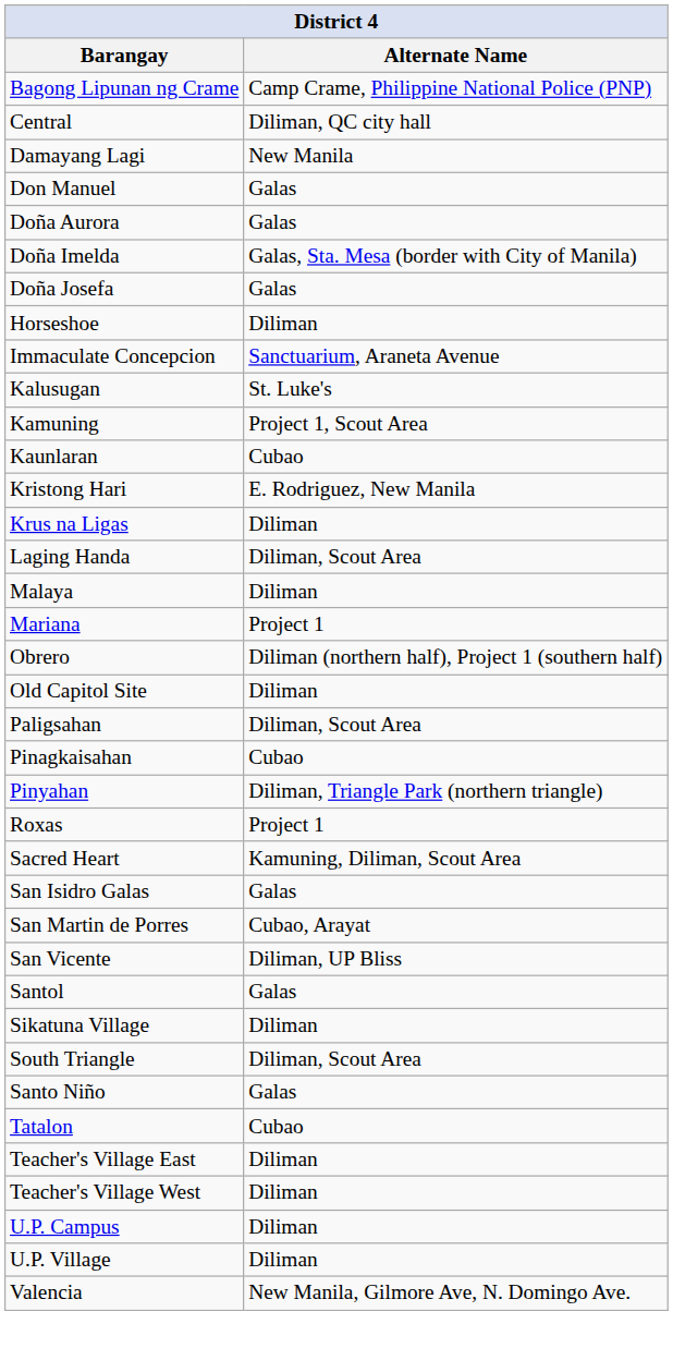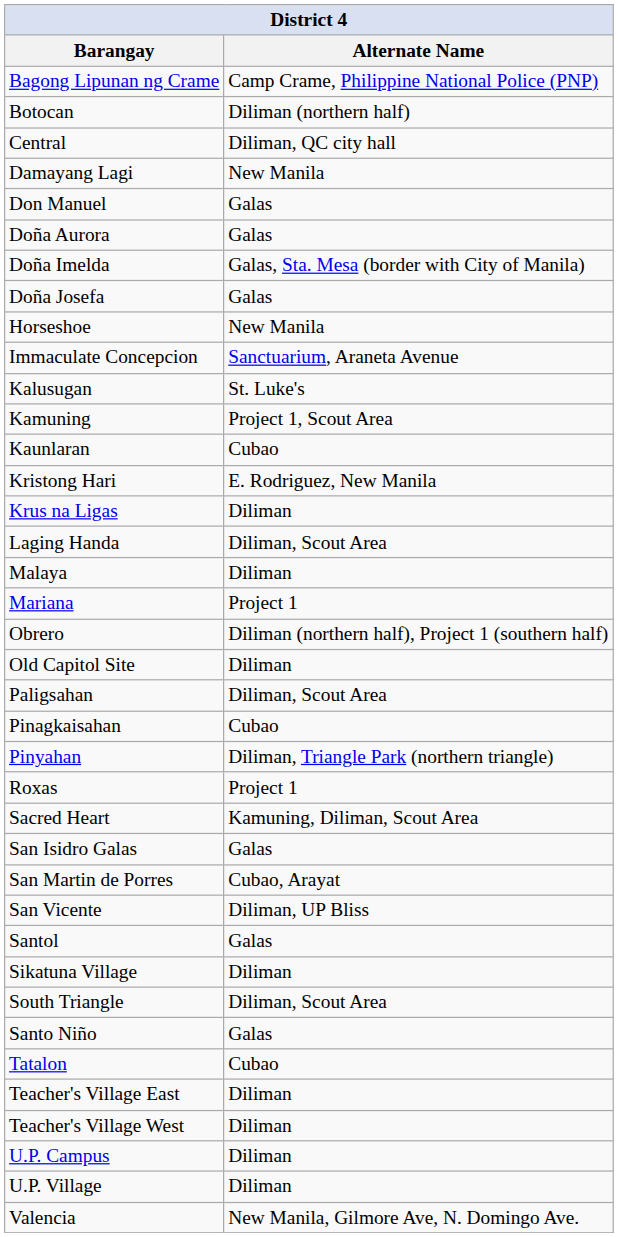+ row: Botocan | Diliman (northern half)
Horseshoe | Alternate Name: Diliman -> New Manila
